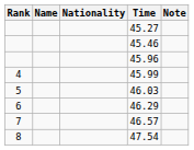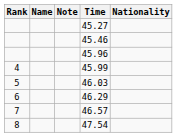columns swapped: Nationality <-> Note
